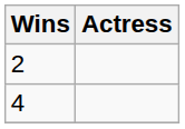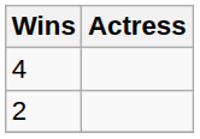rows swapped: 4 <-> 2
